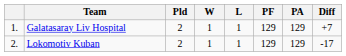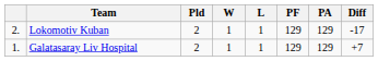rows swapped: Galatasaray Liv Hospital <-> Lokomotiv Kuban
